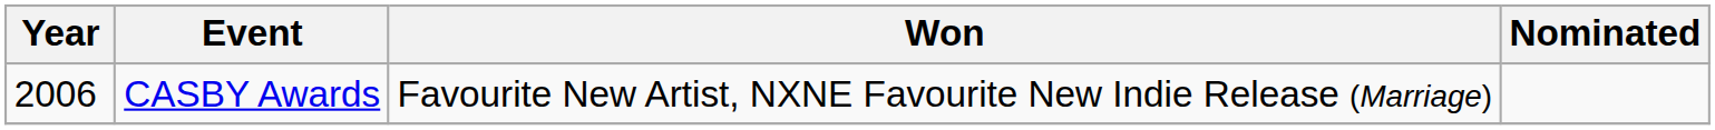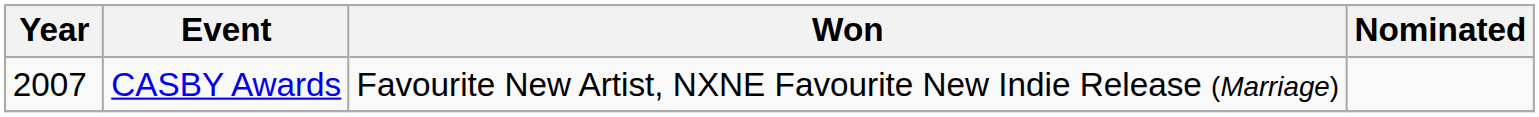CASBY Awards | Year: 2006 -> 2007
